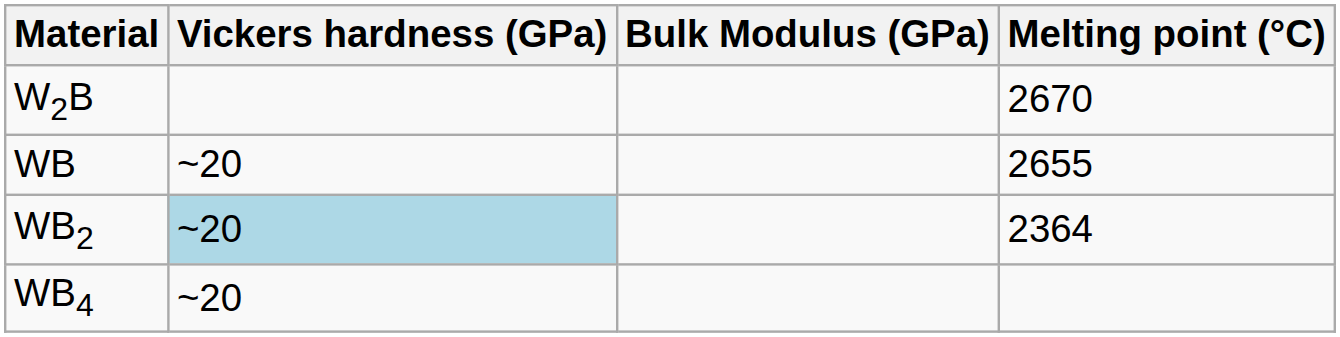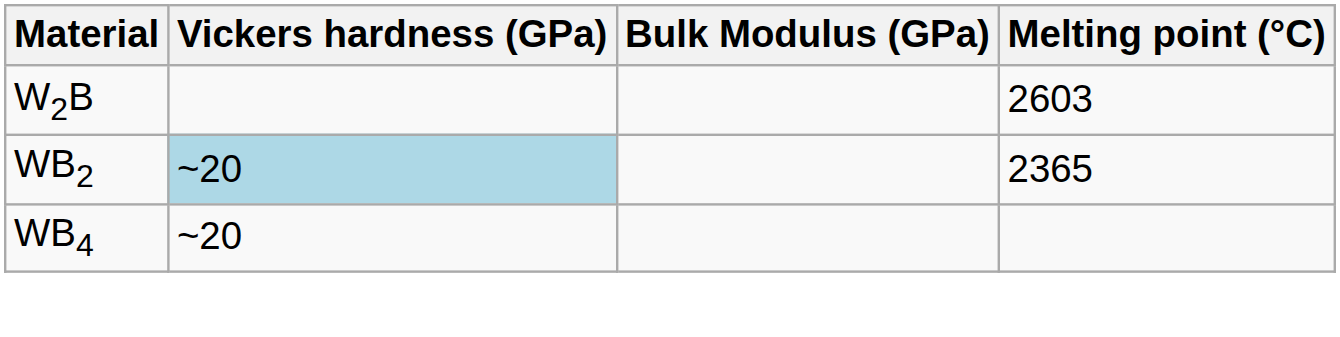W2B | Melting point (°C): 2670 -> 2603
- row: WB | ~20 | 2655
WB2 | Melting point (°C): 2364 -> 2365
